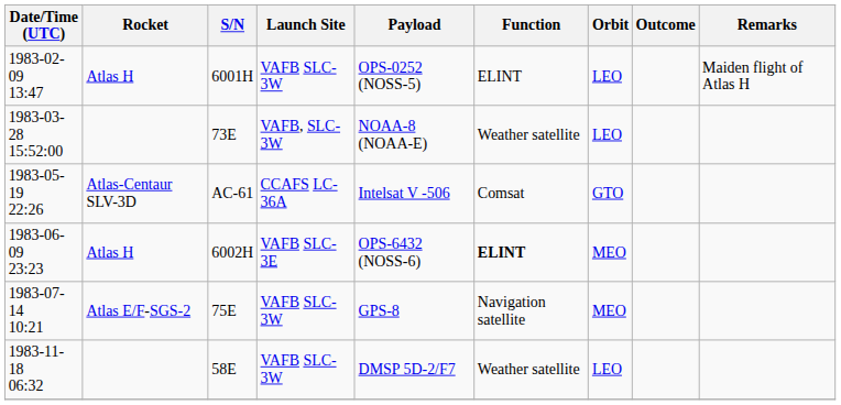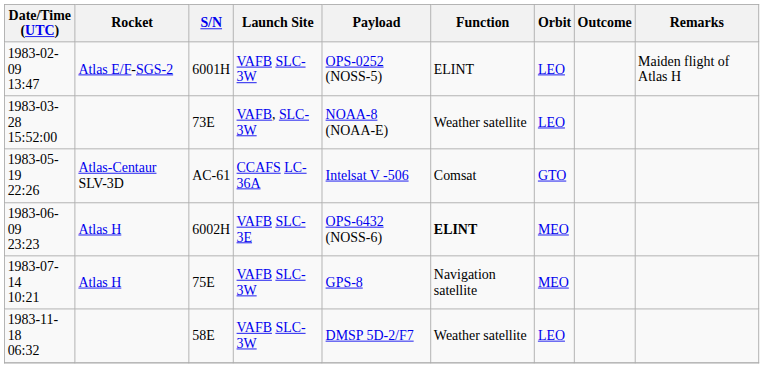1983-02-09 13:47 | Rocket: Atlas H -> Atlas E/F-SGS-2
1983-07-14 10:21 | Rocket: Atlas E/F-SGS-2 -> Atlas H
